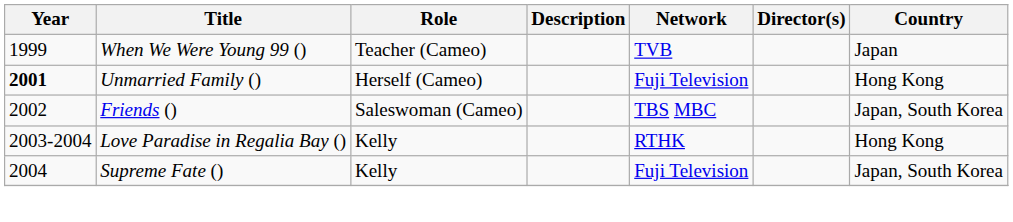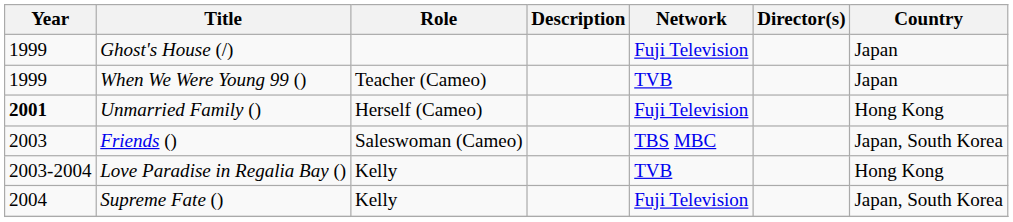+ row: 1999 | Ghost's House (/) | Fuji Television | Japan
Friends () | Year: 2002 -> 2003
Love Paradise in Regalia Bay () | Network: RTHK -> TVB
